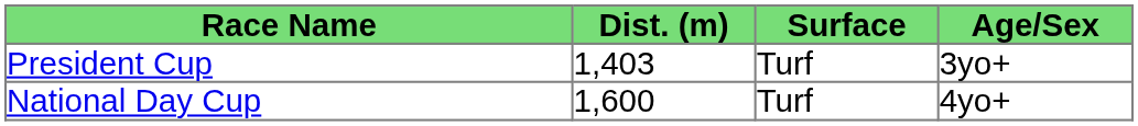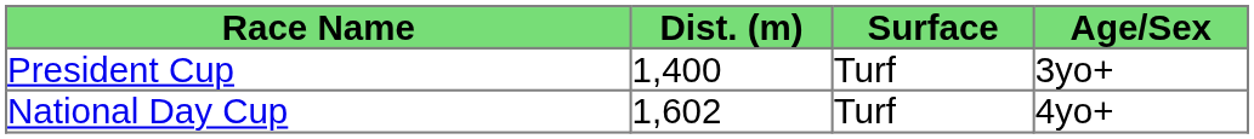President Cup | Dist. (m): 1,403 -> 1,400
National Day Cup | Dist. (m): 1,600 -> 1,602
